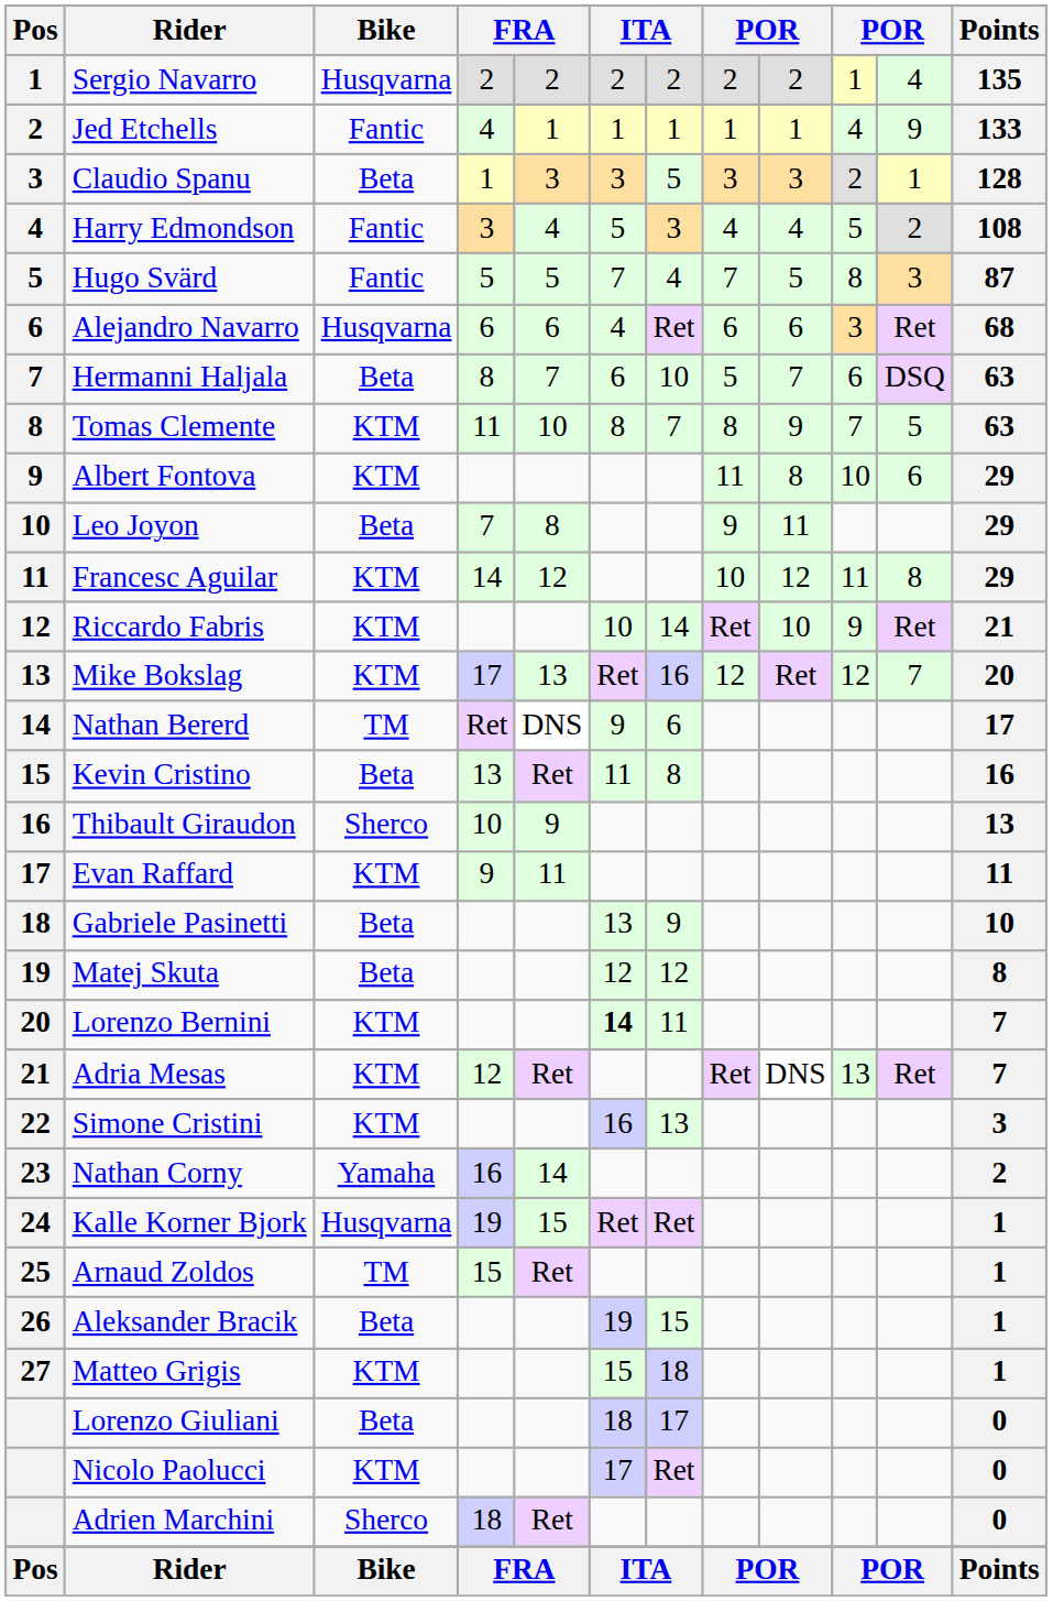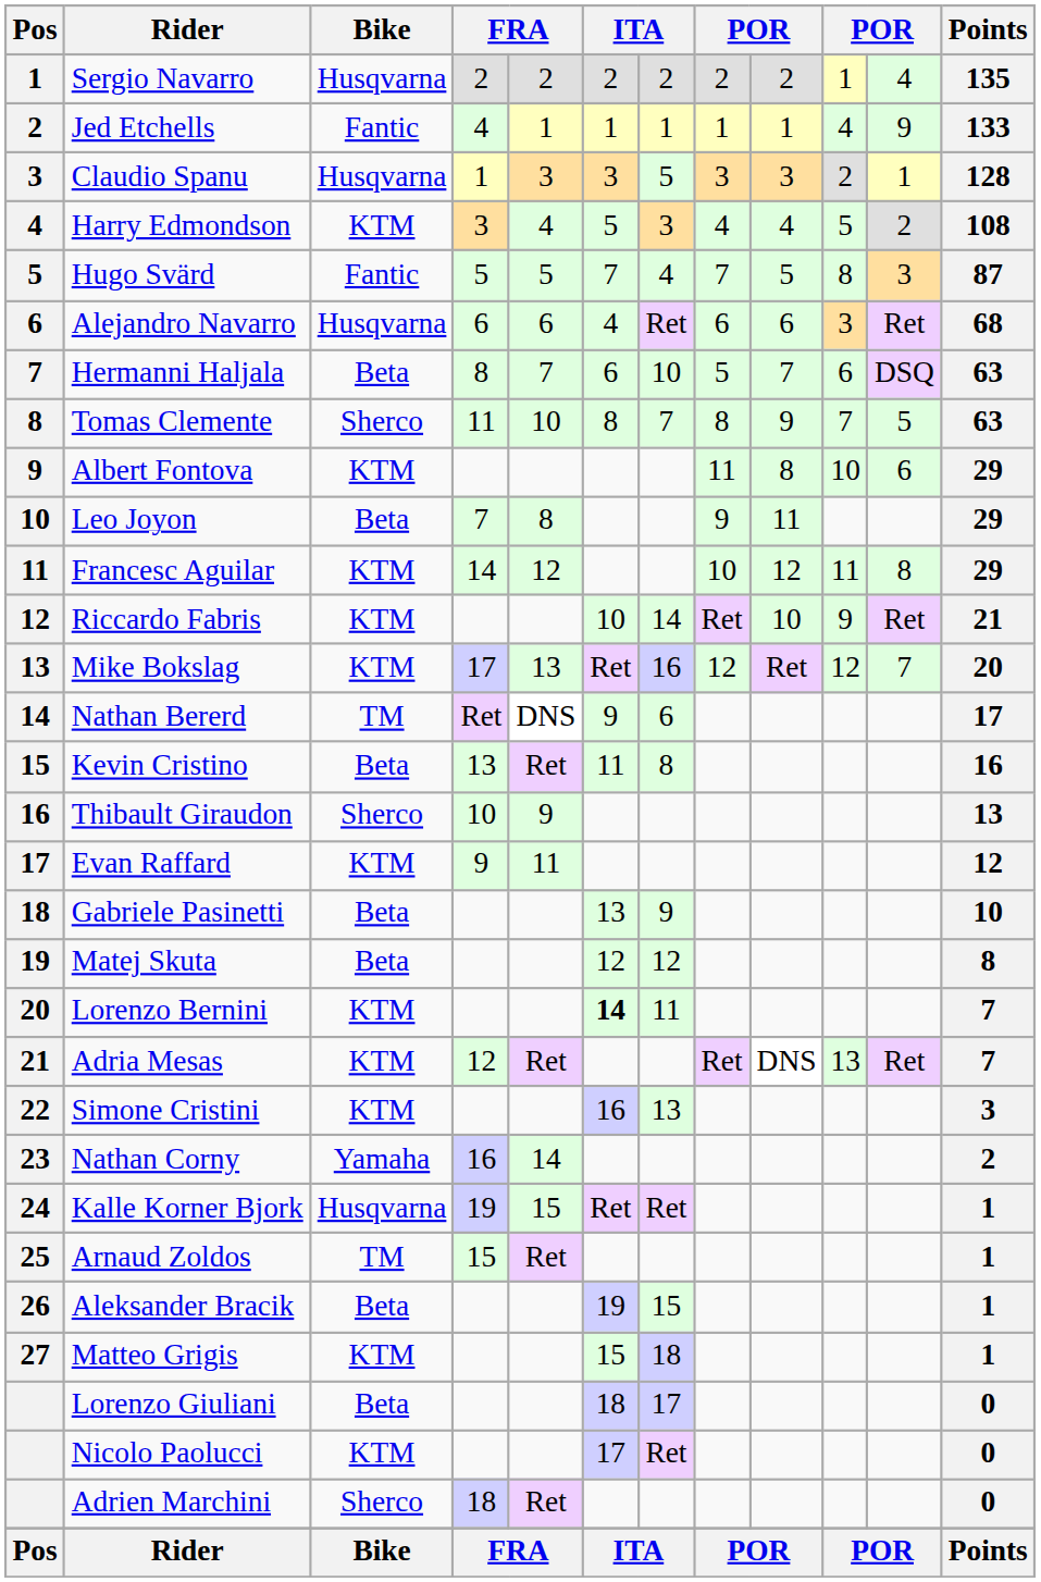Claudio Spanu | Bike: Beta -> Husqvarna
Harry Edmondson | Bike: Fantic -> KTM
Tomas Clemente | Bike: KTM -> Sherco
Evan Raffard | Points: 11 -> 12
